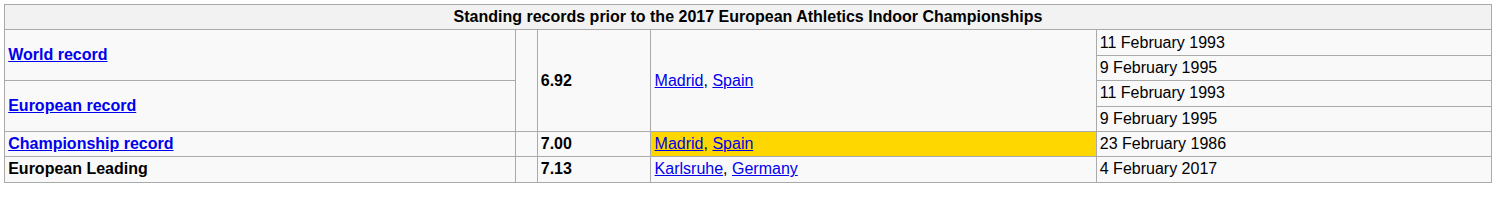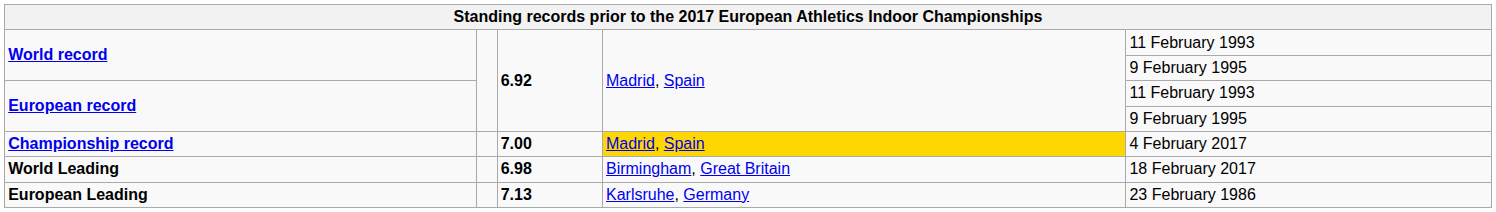Championship record | column 5: 23 February 1986 -> 4 February 2017
+ row: World Leading | 6.98 | Birmingham, Great Britain | 18 February 2017
European Leading | column 5: 4 February 2017 -> 23 February 1986
